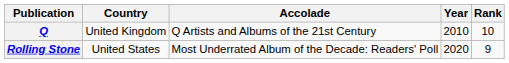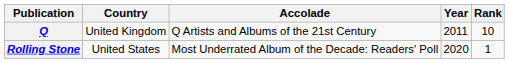Q | Year: 2010 -> 2011
Rolling Stone | Rank: 9 -> 1
